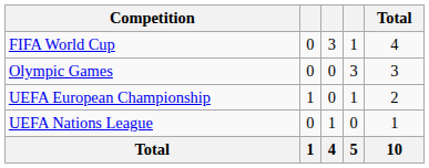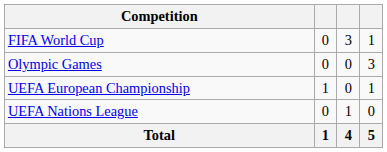- column: Total | 4 | 3 | 2 | 1 | 10
